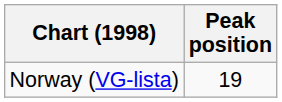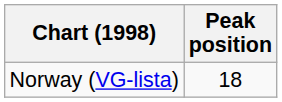Norway (VG-lista) | Peak position: 19 -> 18
